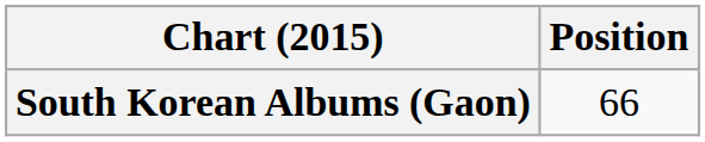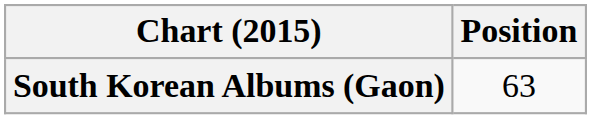South Korean Albums (Gaon) | Position: 66 -> 63
